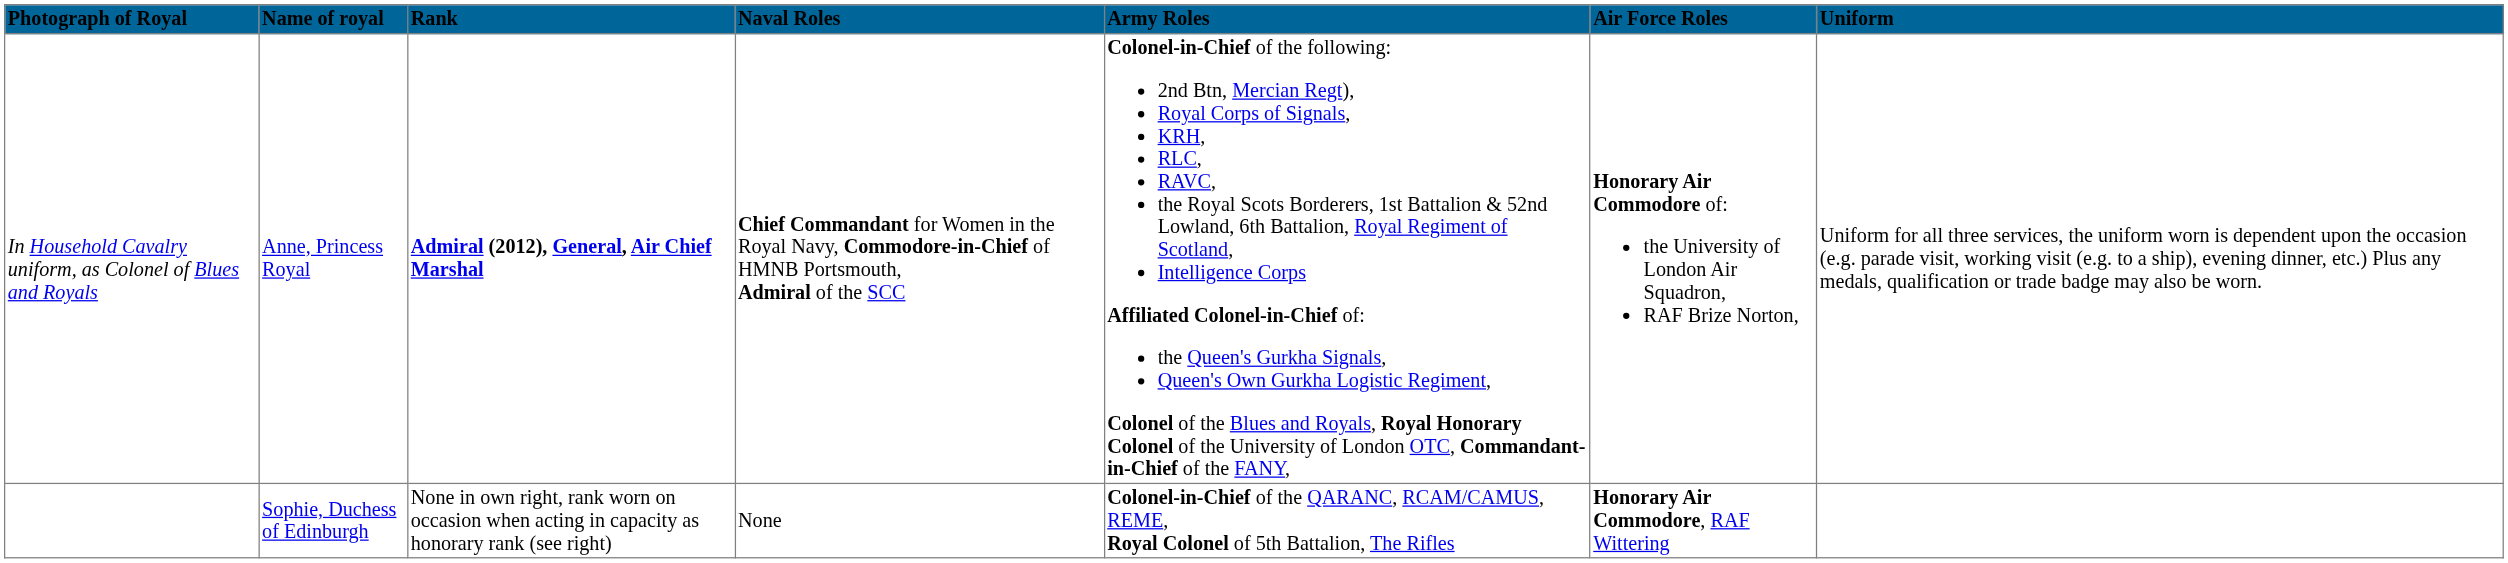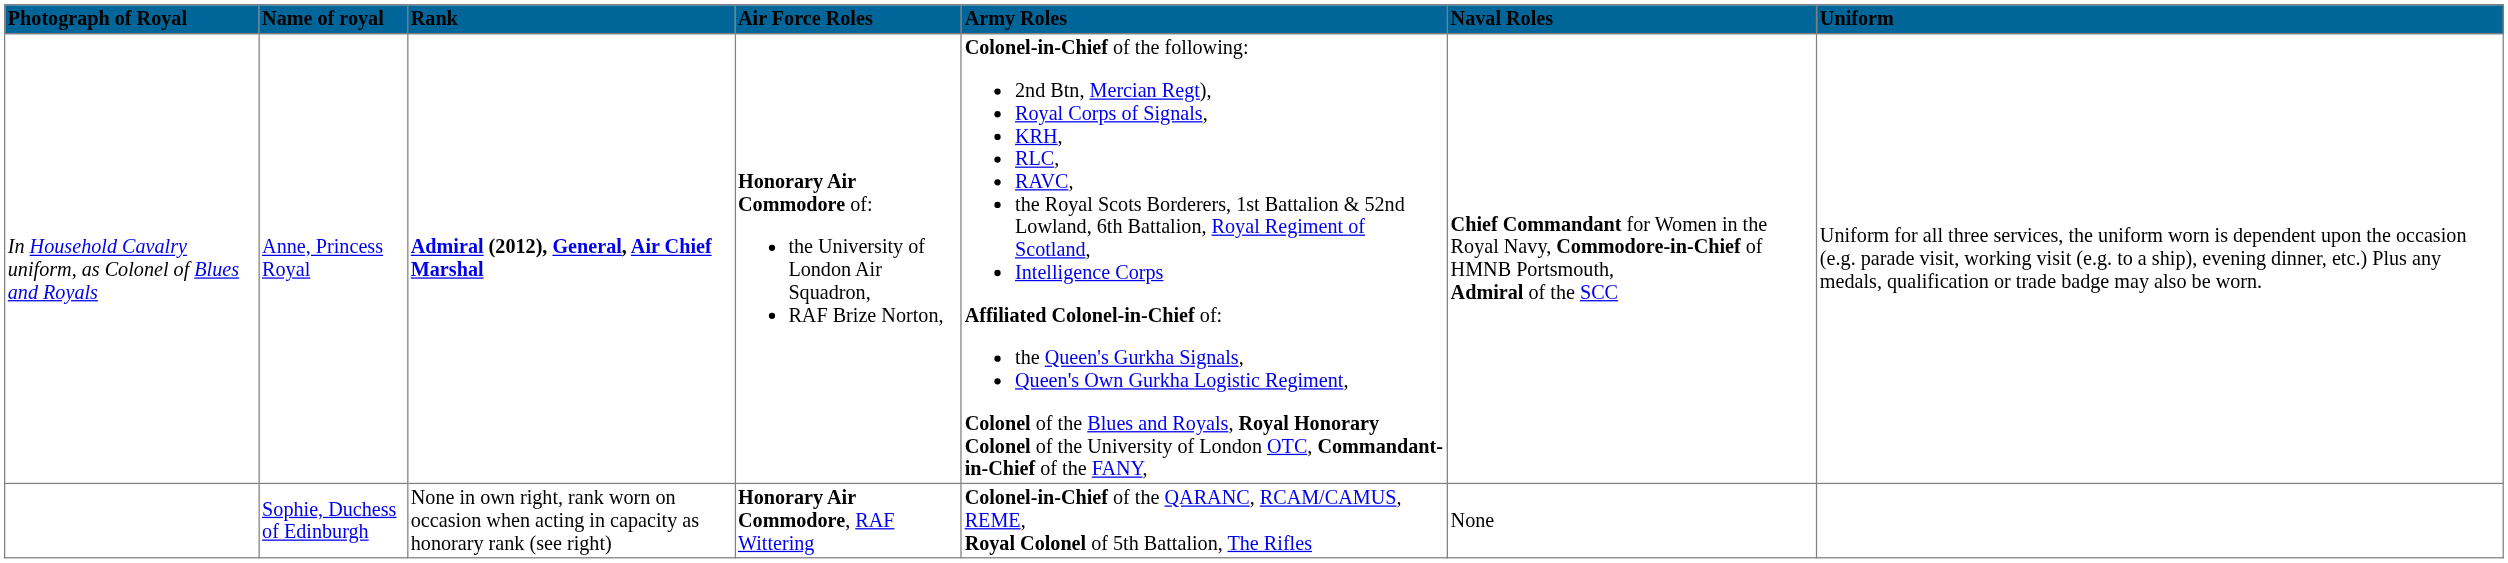columns swapped: Naval Roles <-> Air Force Roles
